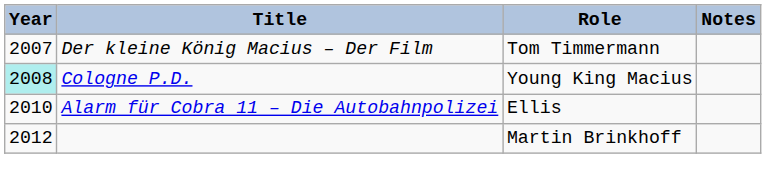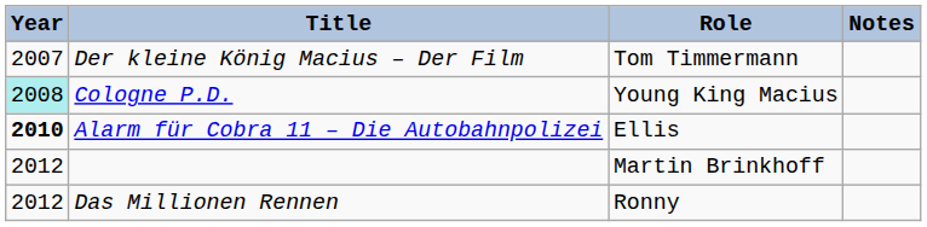Alarm für Cobra 11 – Die Autobahnpolizei | Year: normal -> bold
+ row: 2012 | Das Millionen Rennen | Ronny
